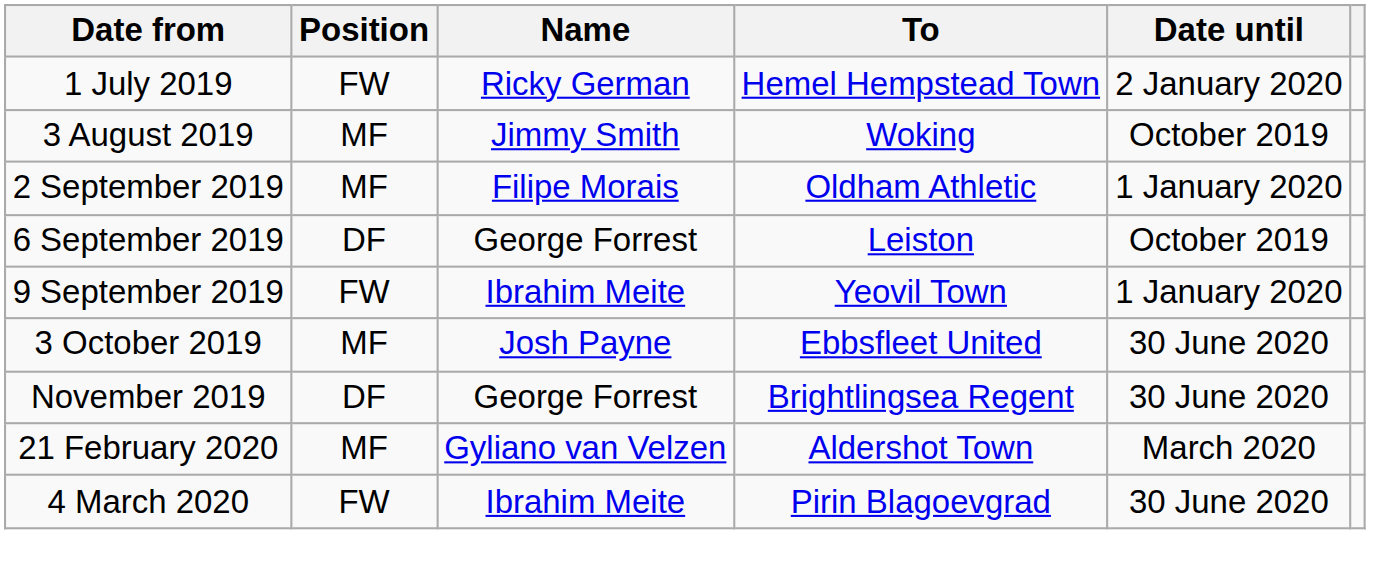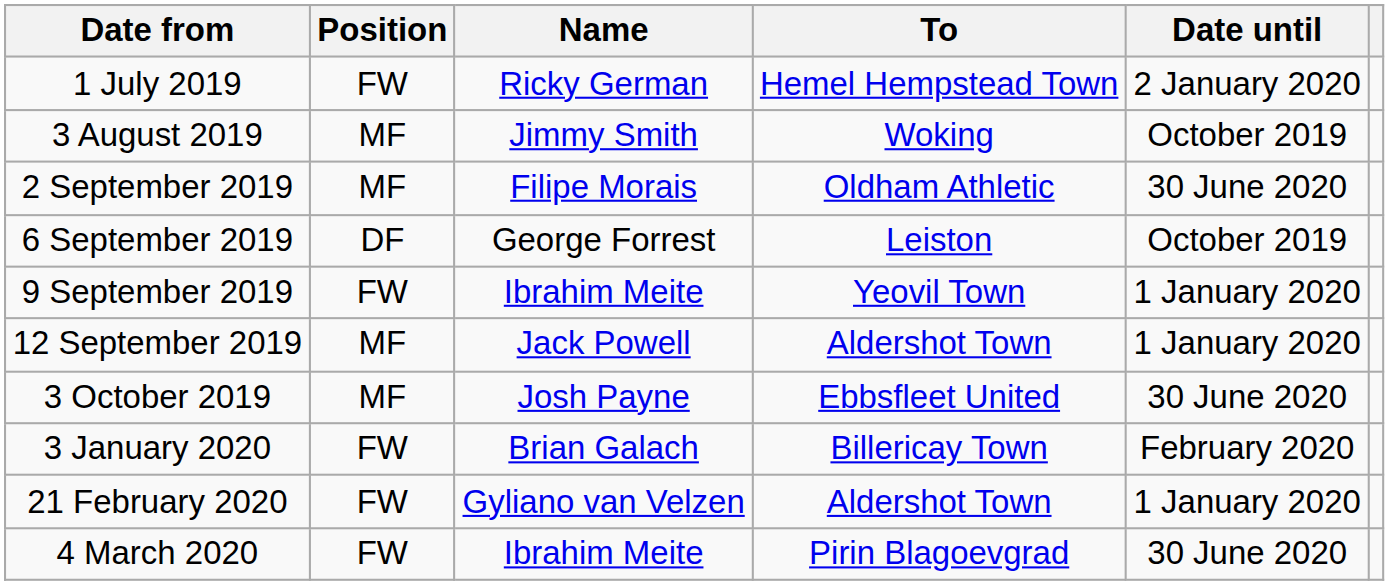2 September 2019 | Date until: 1 January 2020 -> 30 June 2020
+ row: 12 September 2019 | MF | Jack Powell | Aldershot Town | 1 January 2020
- row: November 2019 | DF | George Forrest | Brightlingsea Regent | 30 June 2020
+ row: 3 January 2020 | FW | Brian Galach | Billericay Town | February 2020
21 February 2020 | Position: MF -> FW
21 February 2020 | Date until: March 2020 -> 1 January 2020
